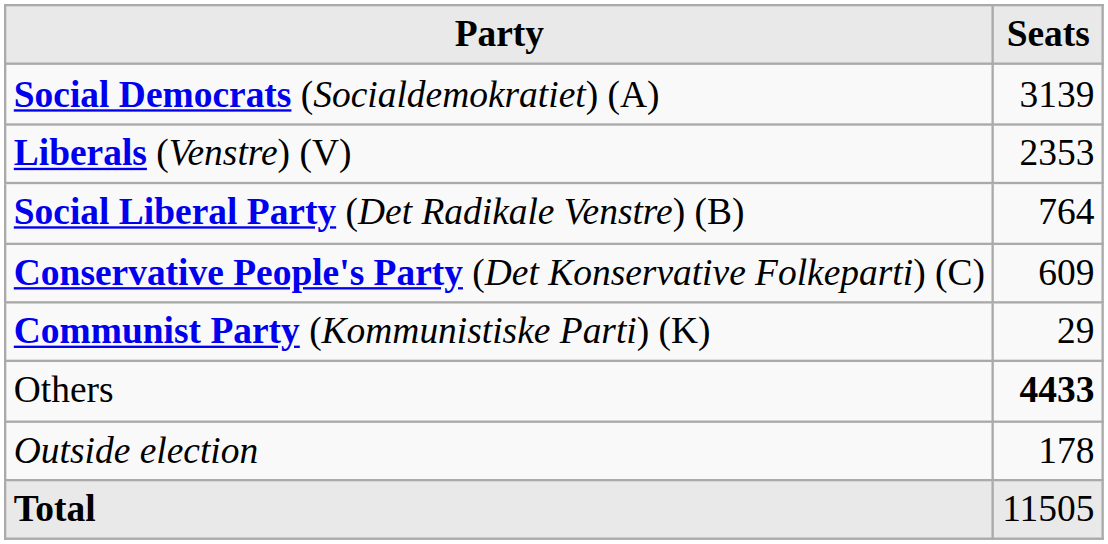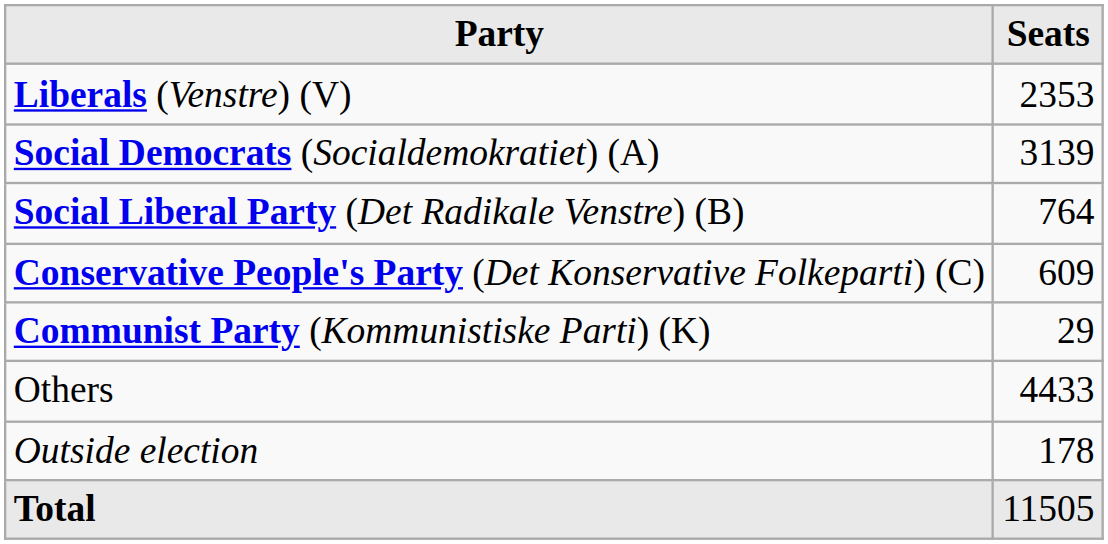rows swapped: Social Democrats (Socialdemokratiet) (A) <-> Liberals (Venstre) (V)
Others | Seats: bold -> normal
